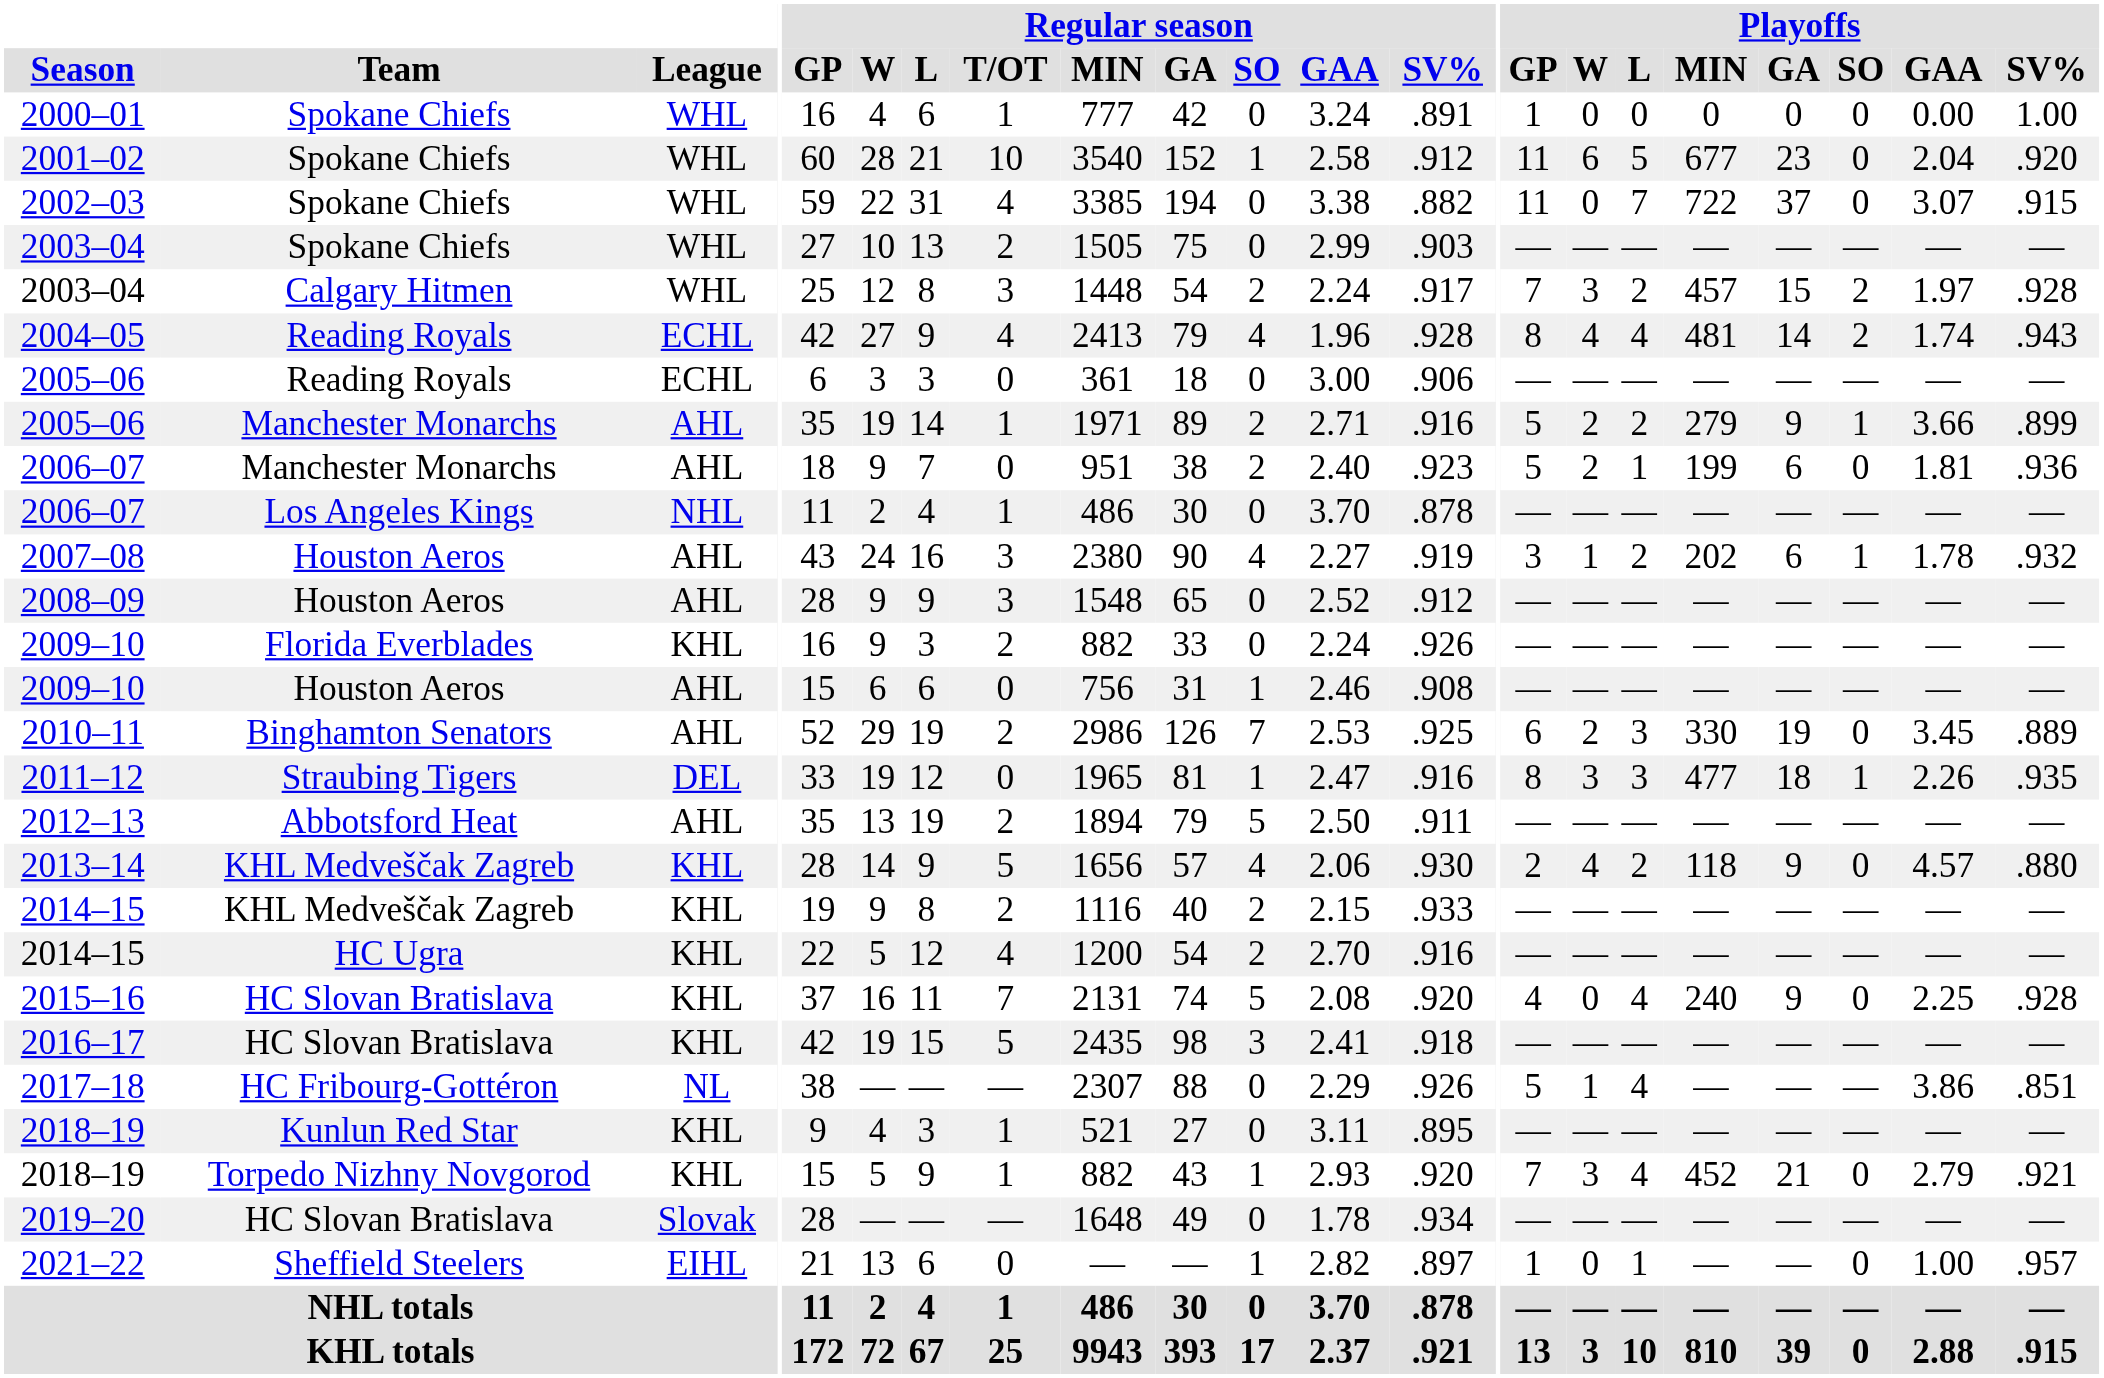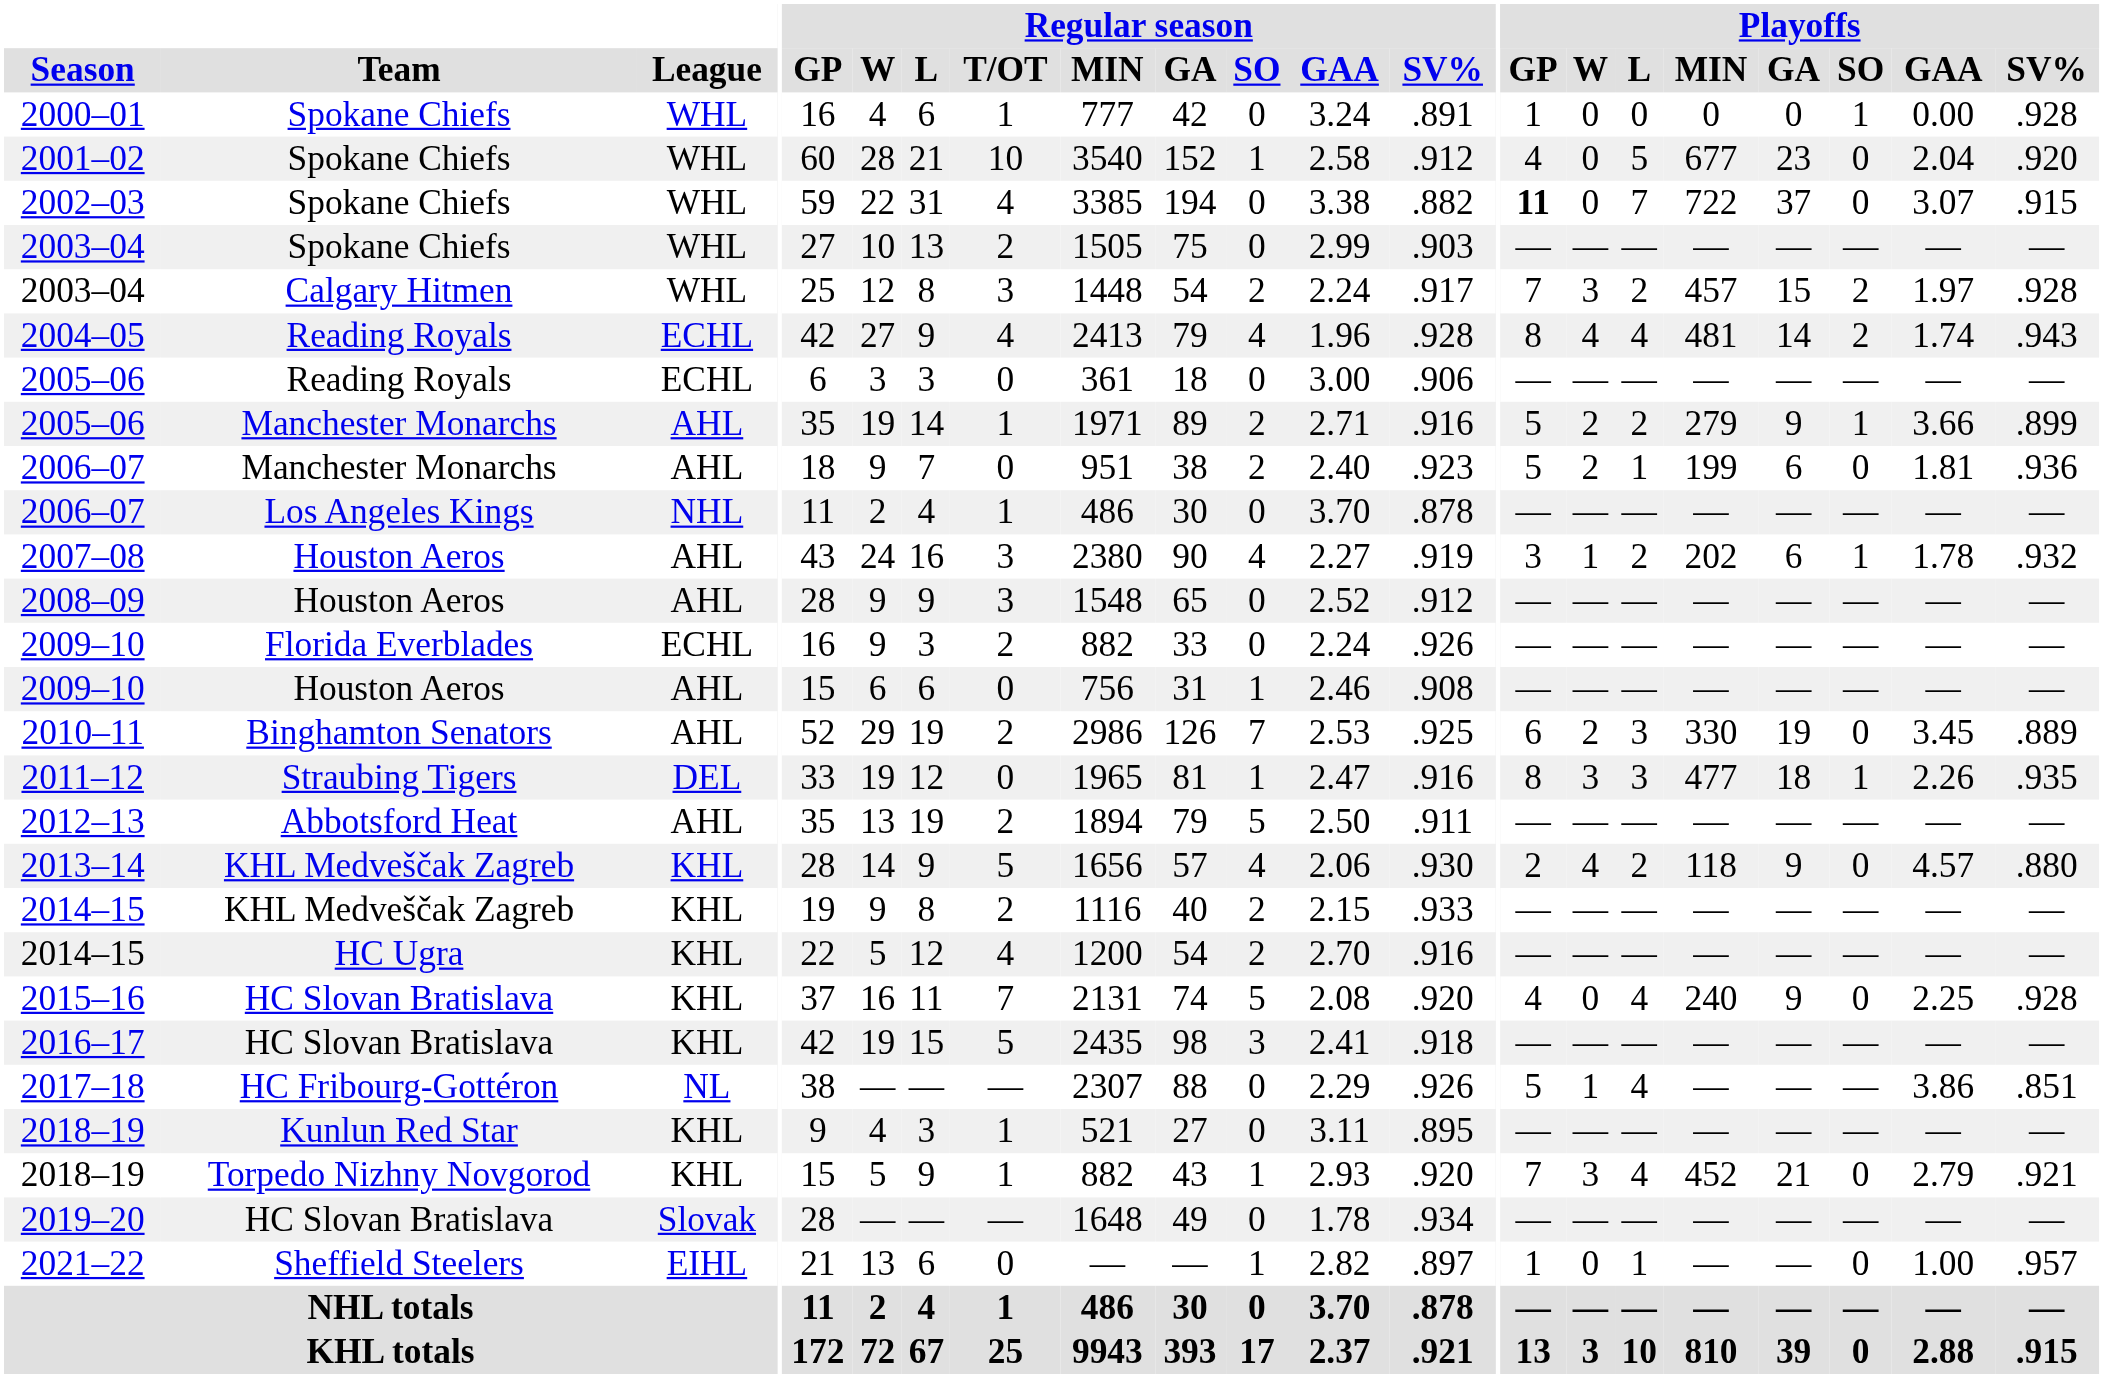2000–01 | Playoffs / SO: 0 -> 1
2000–01 | Playoffs / SV%: 1.00 -> .928
2001–02 | Playoffs / GP: 11 -> 4
2001–02 | Playoffs / W: 6 -> 0
2002–03 | Playoffs / GP: normal -> bold
2009–10 / Florida Everblades | League: KHL -> ECHL
